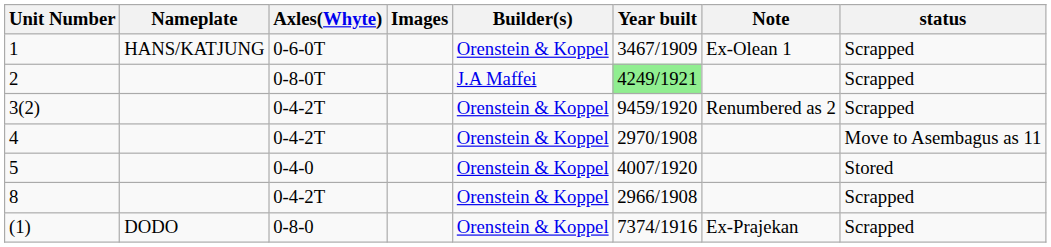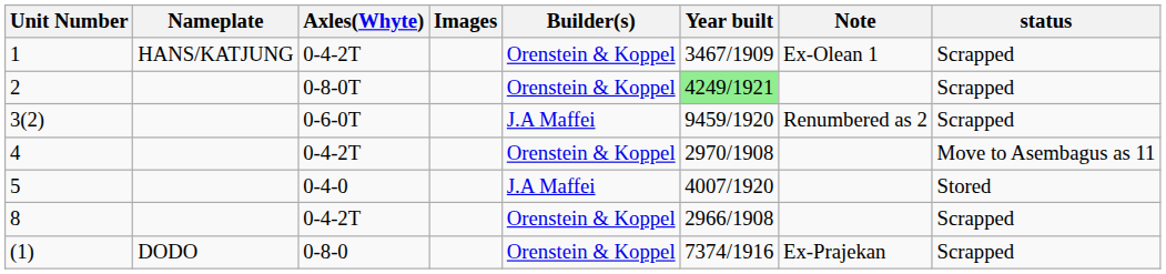1 | Axles(Whyte): 0-6-0T -> 0-4-2T
2 | Builder(s): J.A Maffei -> Orenstein & Koppel
3(2) | Axles(Whyte): 0-4-2T -> 0-6-0T
3(2) | Builder(s): Orenstein & Koppel -> J.A Maffei
5 | Builder(s): Orenstein & Koppel -> J.A Maffei
